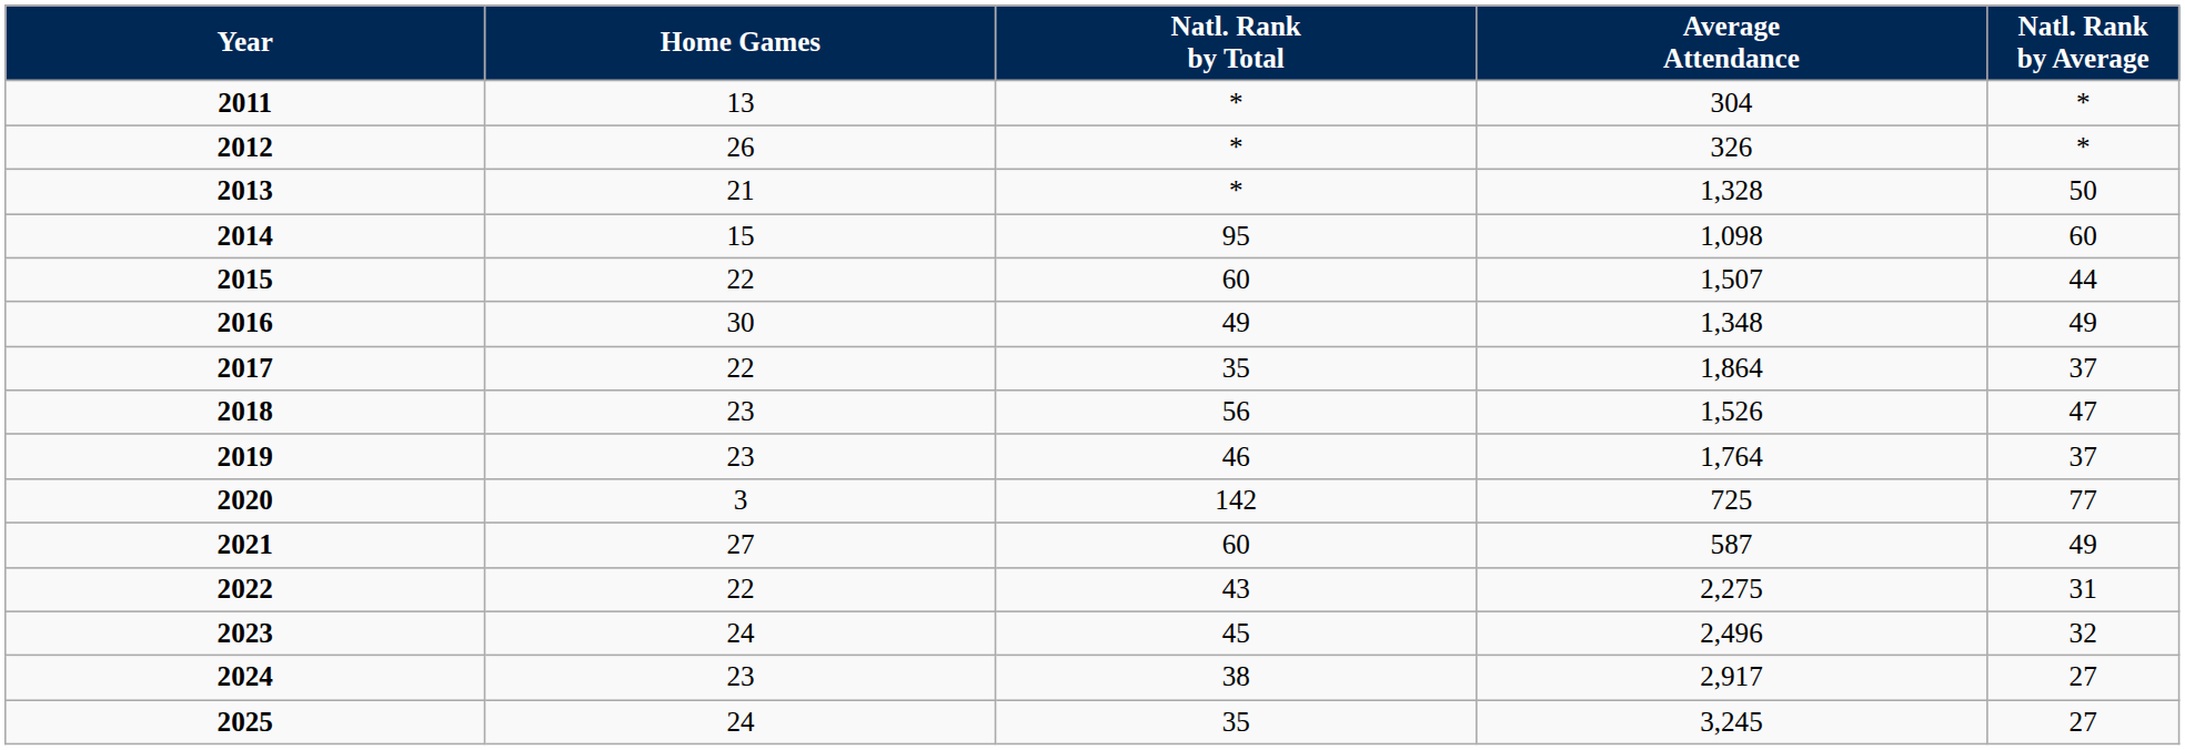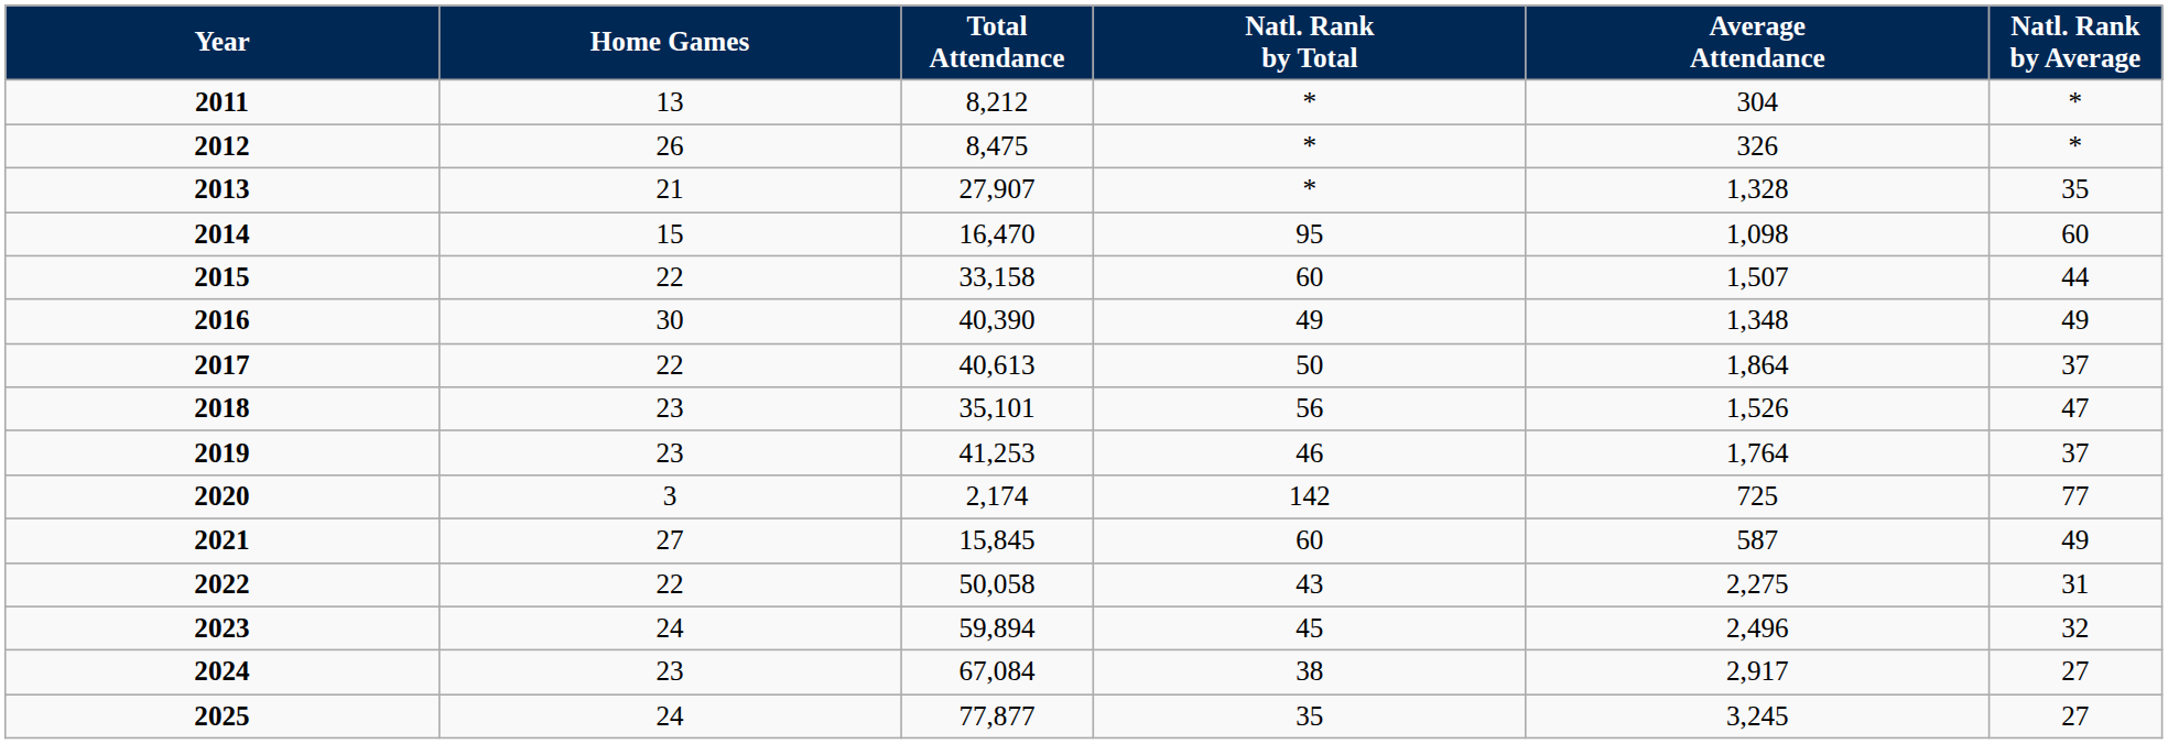+ column: Total Attendance | 8,212 | 8,475 | 27,907 | 16,470 | 33,158 | 40,390 | 40,613 | 35,101 | 41,253 | 2,174 | 15,845 | 50,058 | 59,894 | 67,084 | 77,877
2013 | Natl. Rank by Average: 50 -> 35
2017 | Natl. Rank by Total: 35 -> 50
